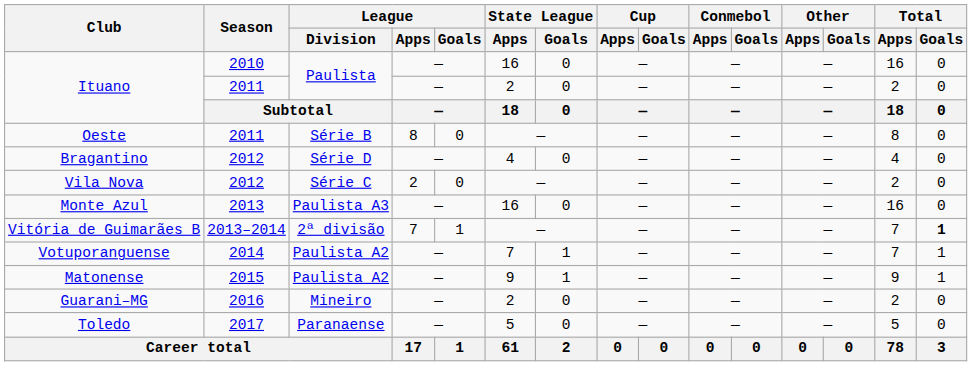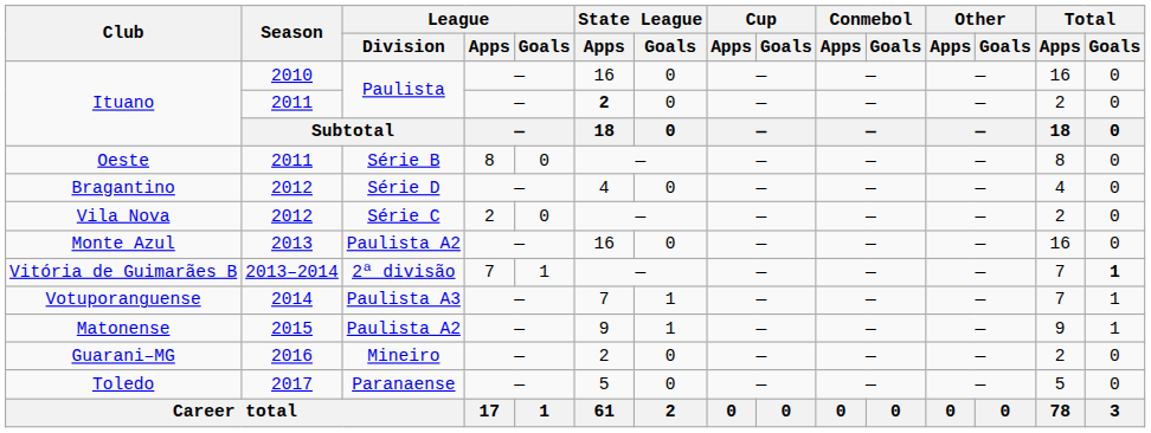Ituano / 2011 | State League / Apps: normal -> bold
Monte Azul | League / Division: Paulista A3 -> Paulista A2
Votuporanguense | League / Division: Paulista A2 -> Paulista A3
